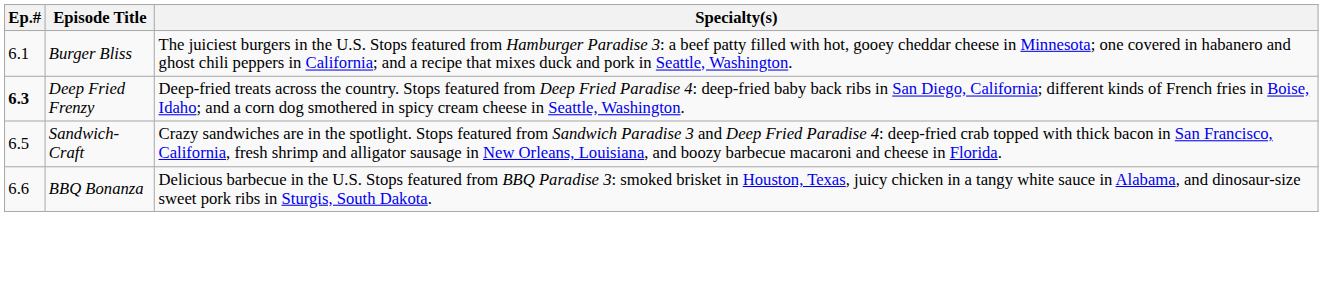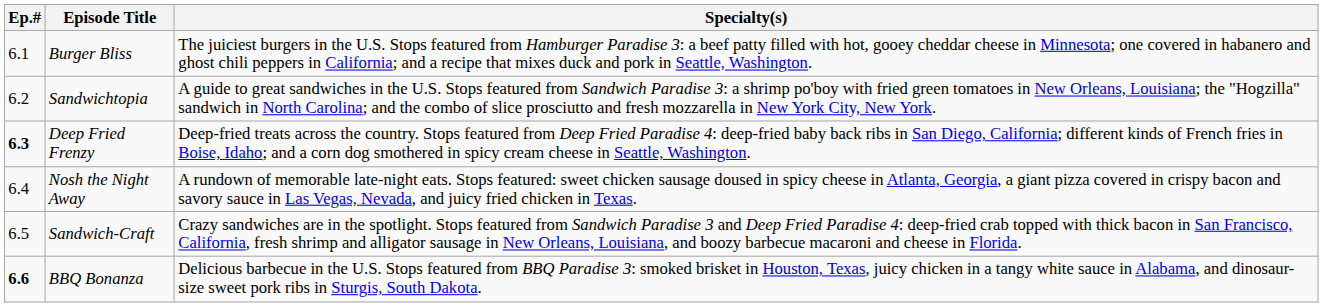+ row: 6.2 | Sandwichtopia | A guide to great sandwiches in the U.S. Stops featured from Sandwich Paradise 3: a shrimp po'boy with fried green tomatoes in New Orleans, Louisiana; the "Hogzilla" sandwich in North Carolina; and the combo of slice prosciutto and fresh mozzarella in New York City, New York.
+ row: 6.4 | Nosh the Night Away | A rundown of memorable late-night eats. Stops featured: sweet chicken sausage doused in spicy cheese in Atlanta, Georgia, a giant pizza covered in crispy bacon and savory sauce in Las Vegas, Nevada, and juicy fried chicken in Texas.
BBQ Bonanza | Ep.#: normal -> bold
